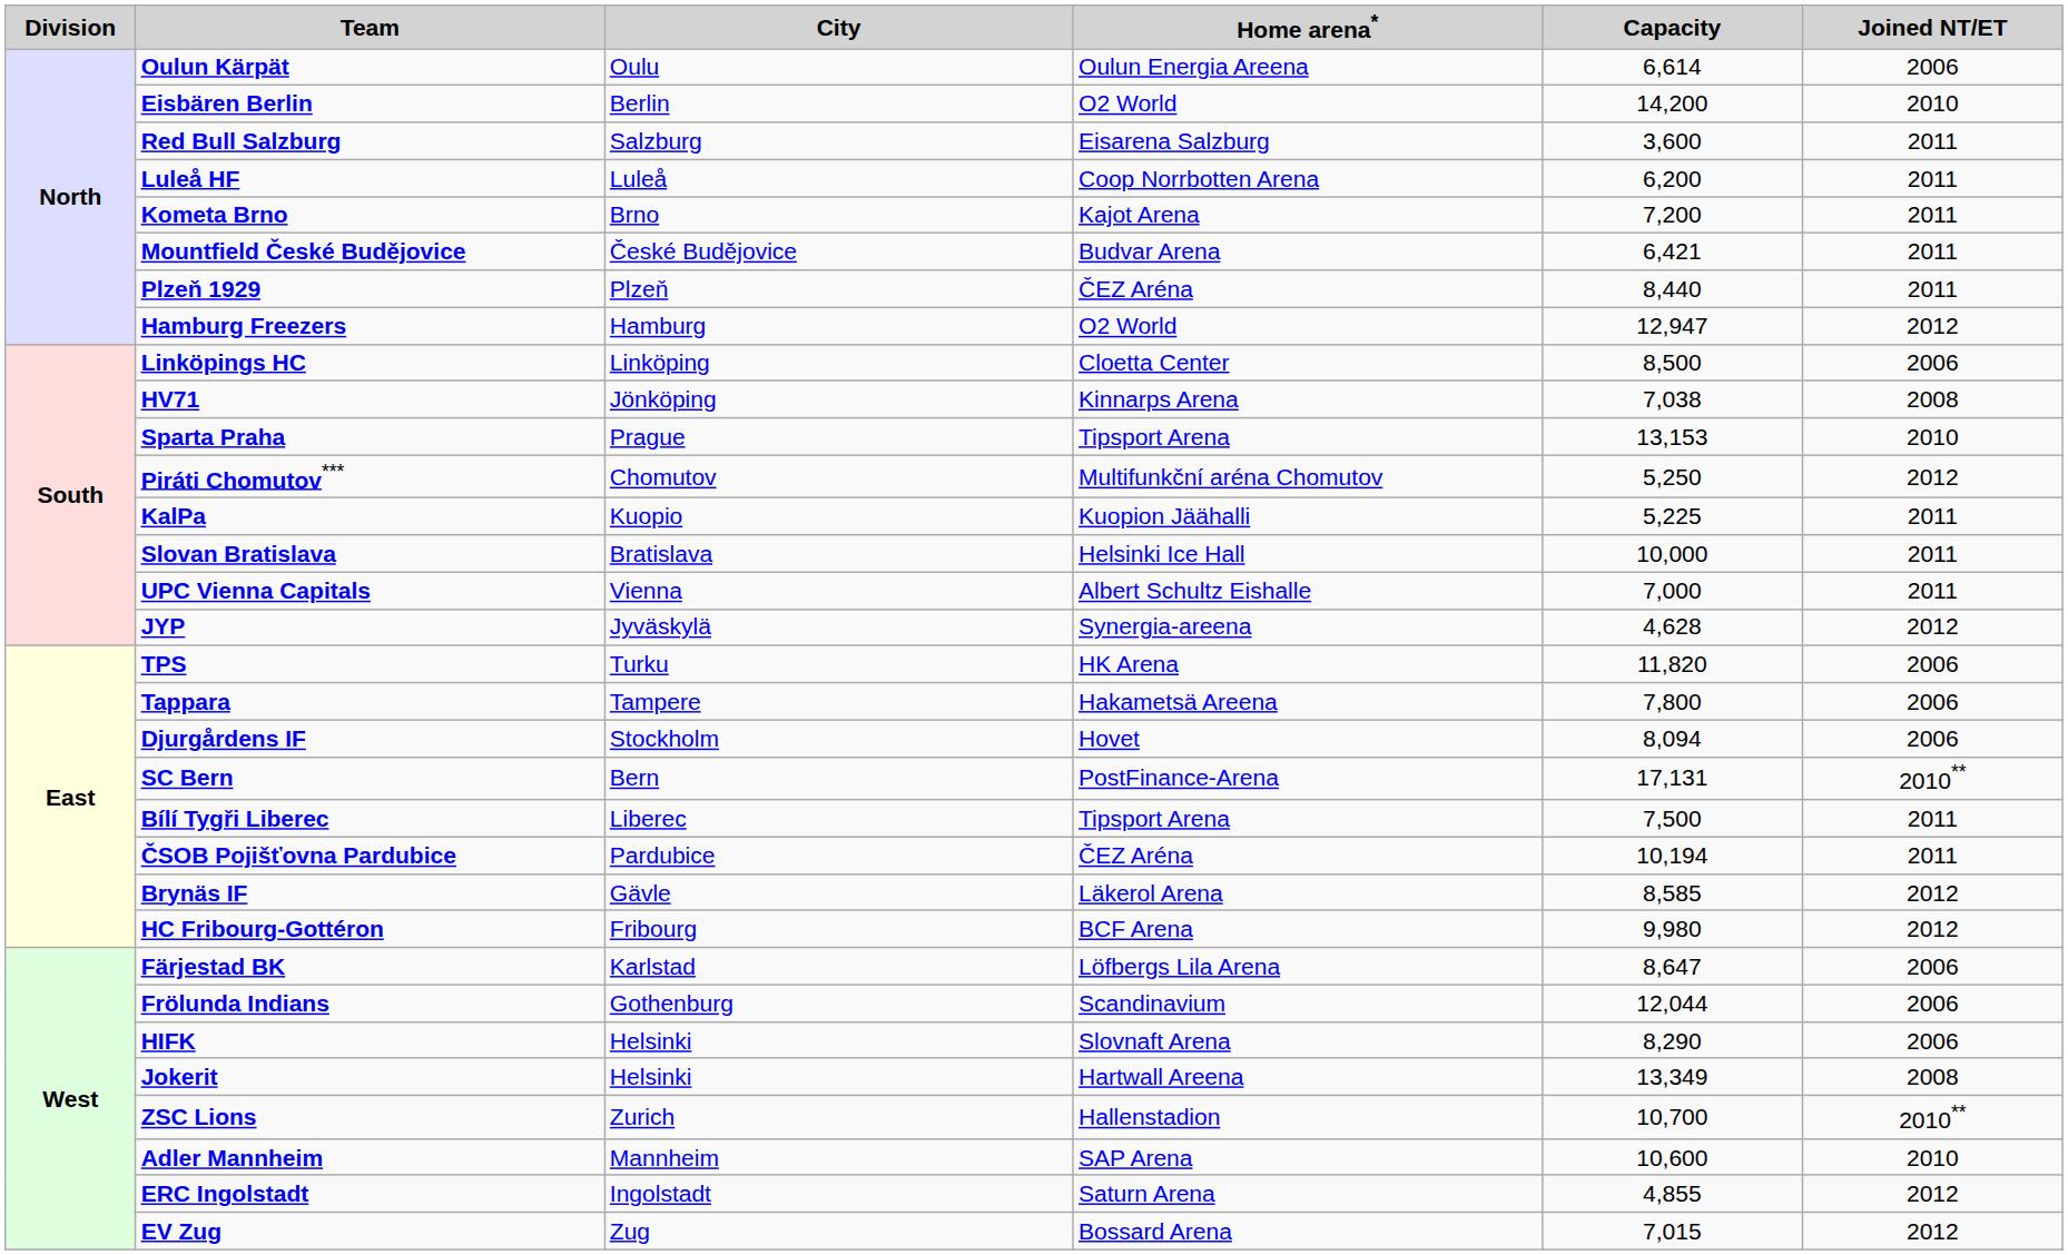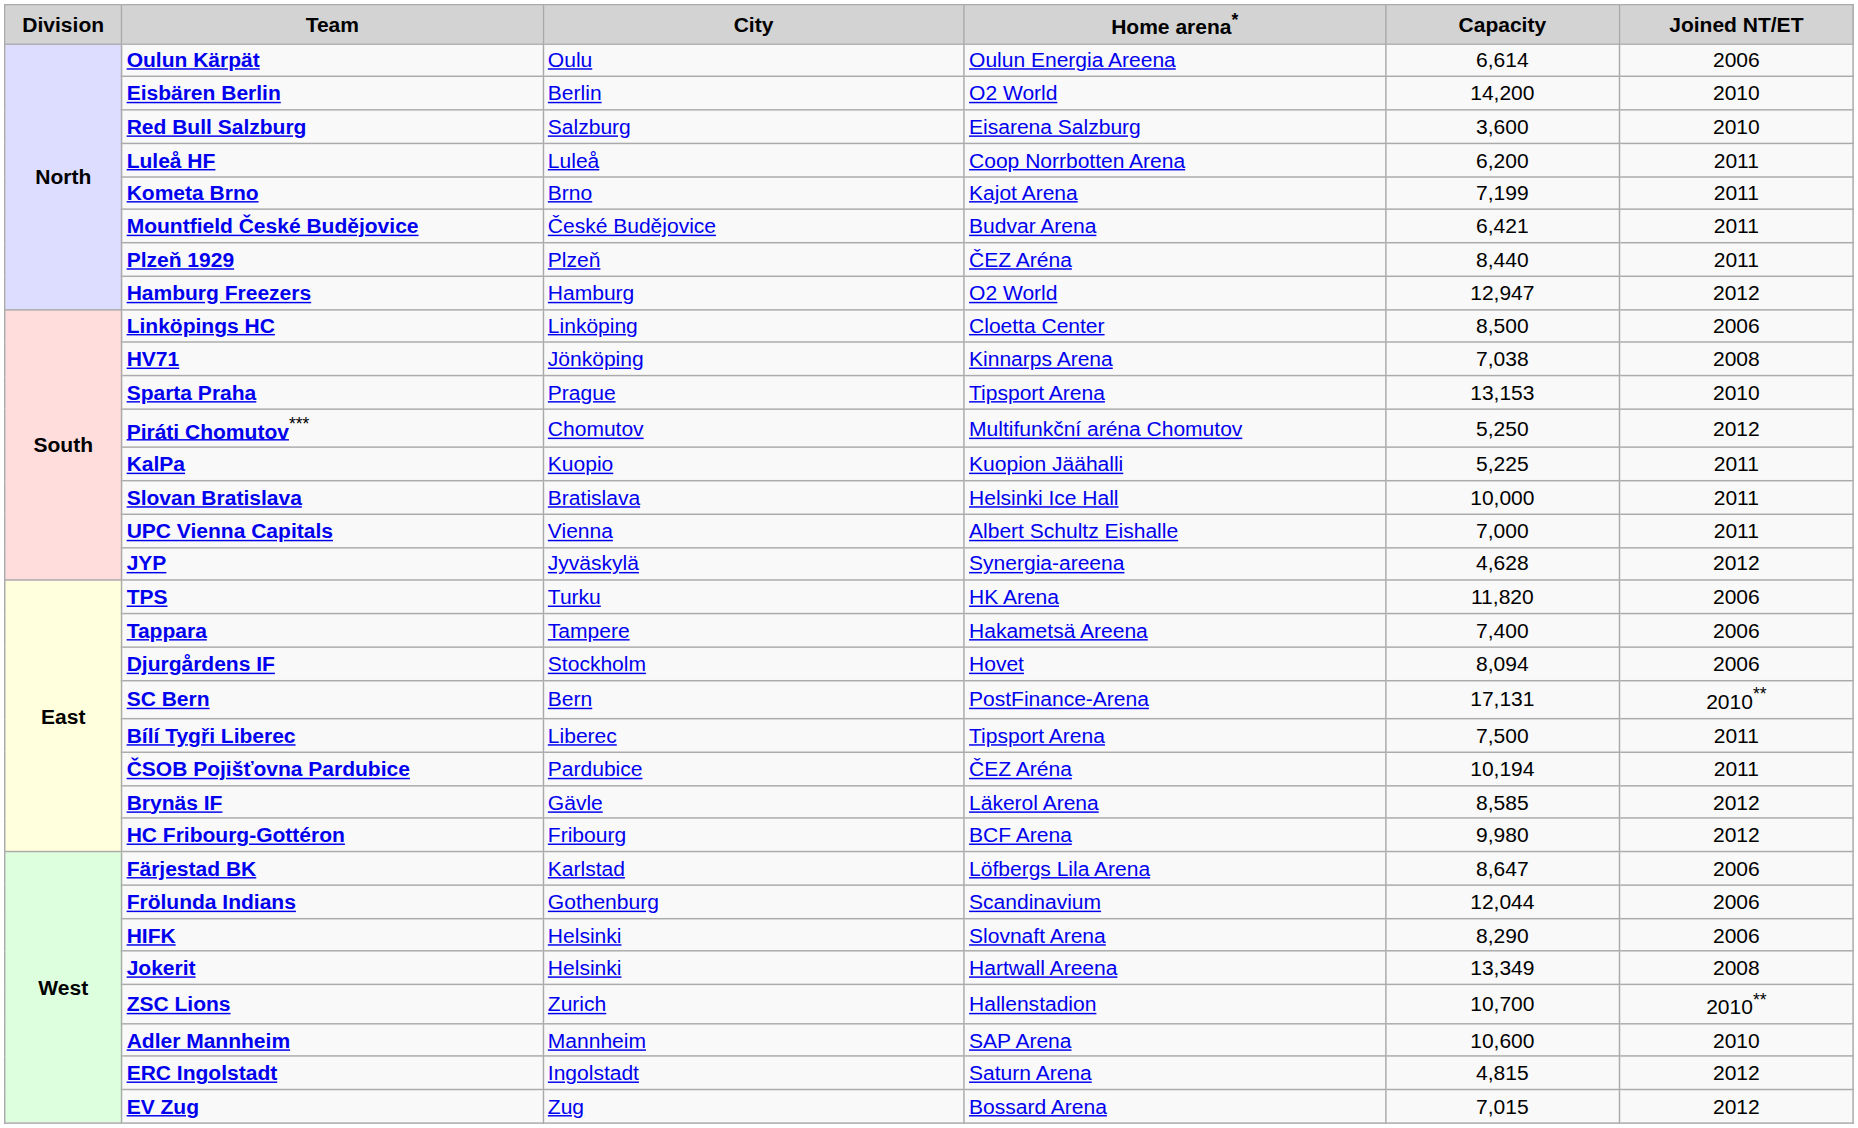Red Bull Salzburg | Joined NT/ET: 2011 -> 2010
Kometa Brno | Capacity: 7,200 -> 7,199
Tappara | Capacity: 7,800 -> 7,400
ERC Ingolstadt | Capacity: 4,855 -> 4,815
